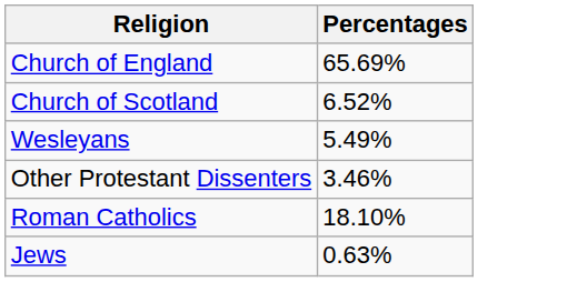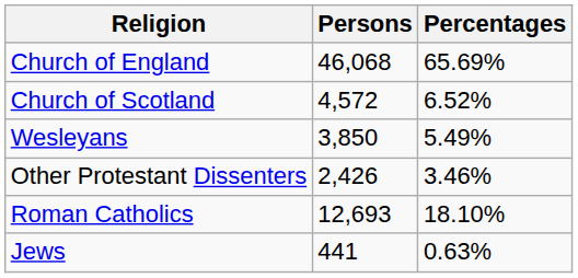+ column: Persons | 46,068 | 4,572 | 3,850 | 2,426 | 12,693 | 441
